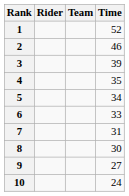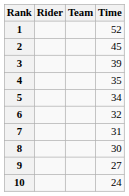2 | Time: 46 -> 45
6 | Time: 33 -> 32
